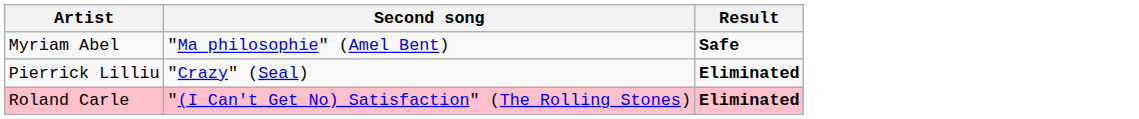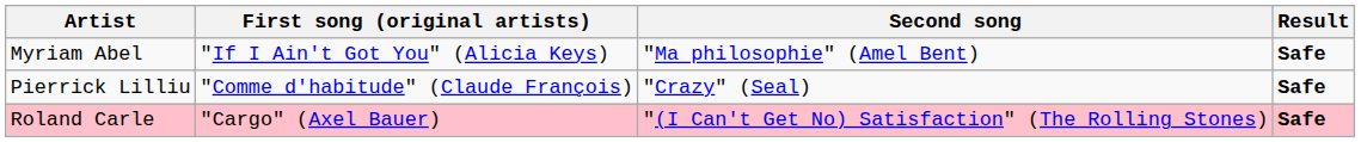+ column: First song (original artists) | "If I Ain't Got You" (Alicia Keys) | "Comme d'habitude" (Claude François) | "Cargo" (Axel Bauer)
Pierrick Lilliu | Result: Eliminated -> Safe
Roland Carle | Result: Eliminated -> Safe
